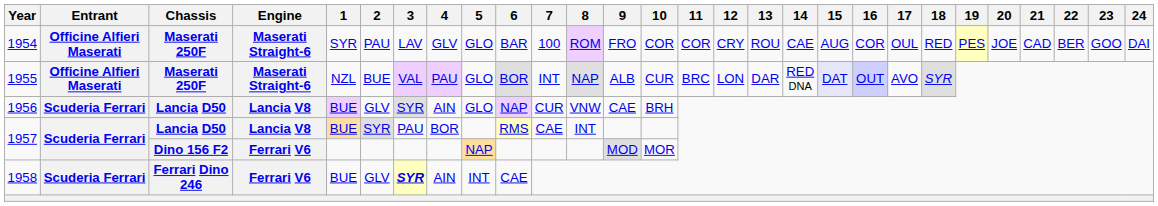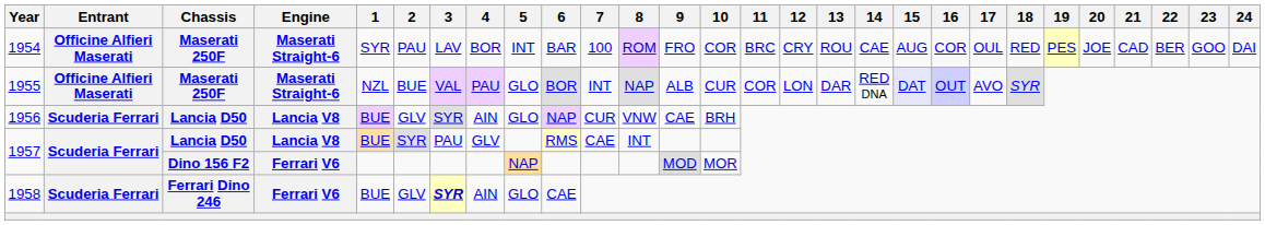1954 | 4: GLV -> BOR
1954 | 5: GLO -> INT
1954 | 11: COR -> BRC
1955 | 11: BRC -> COR
1957 / Lancia D50 | 4: BOR -> GLV
1958 | 5: INT -> GLO
